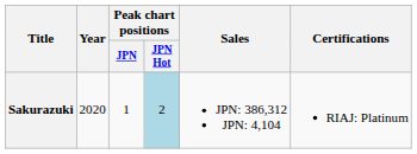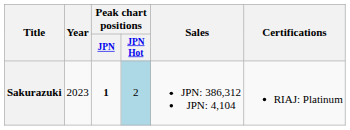Sakurazuki | Year: 2020 -> 2023
Sakurazuki | Peak chart positions / JPN: normal -> bold
